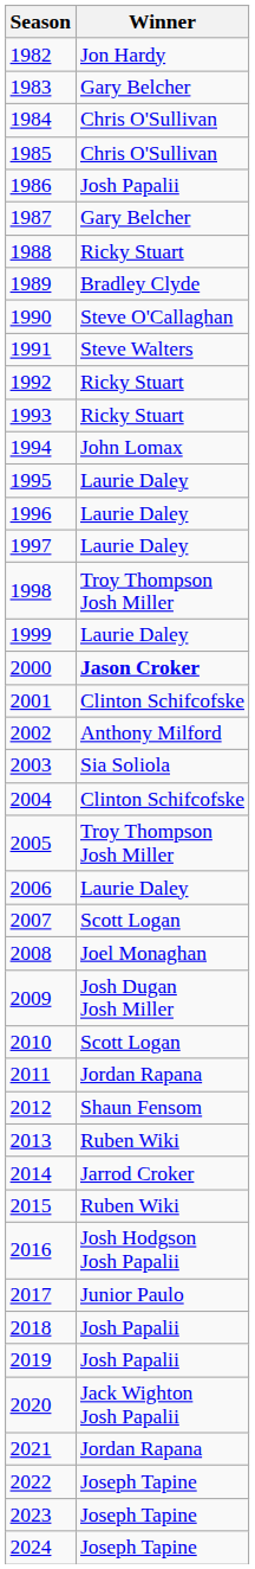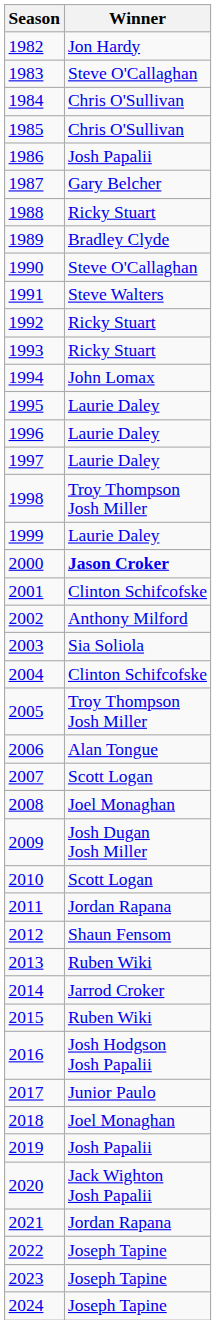1983 | Winner: Gary Belcher -> Steve O'Callaghan
2006 | Winner: Laurie Daley -> Alan Tongue
2018 | Winner: Josh Papalii -> Joel Monaghan
